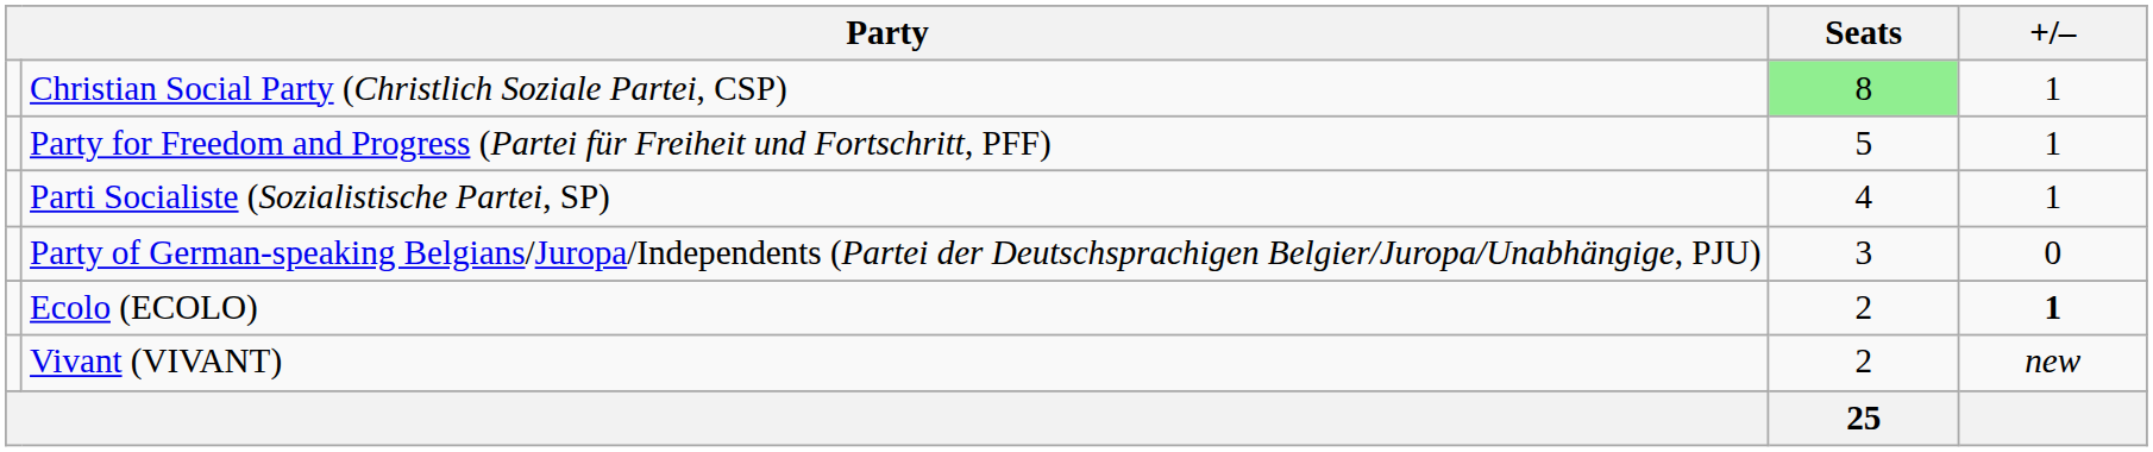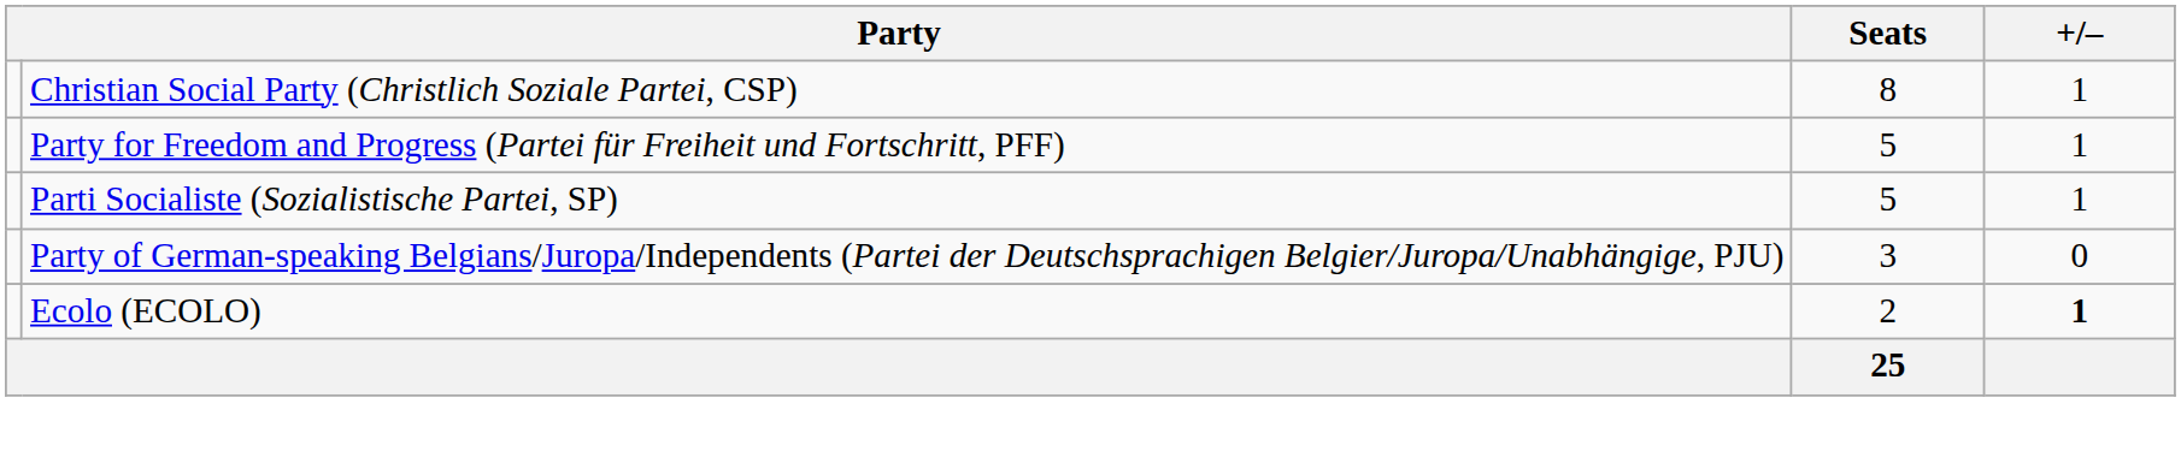Christian Social Party (Christlich Soziale Partei, CSP) | Seats: lightgreen background -> no background
Parti Socialiste (Sozialistische Partei, SP) | Seats: 4 -> 5
- row: Vivant (VIVANT) | 2 | new
